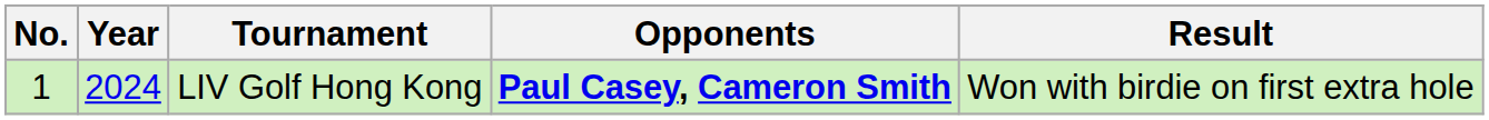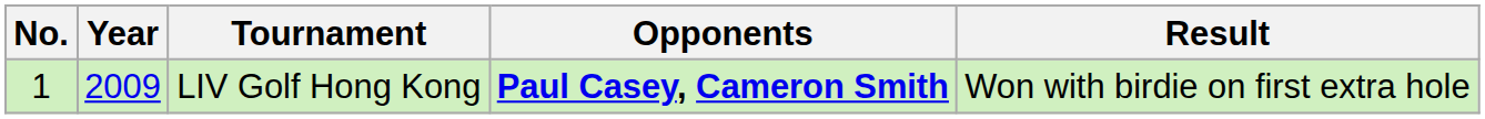LIV Golf Hong Kong | Year: 2024 -> 2009
